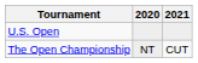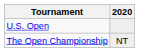- column: 2021 | CUT
